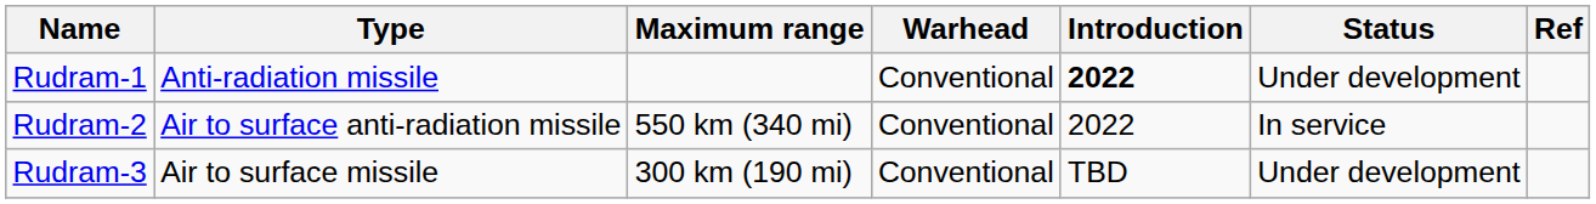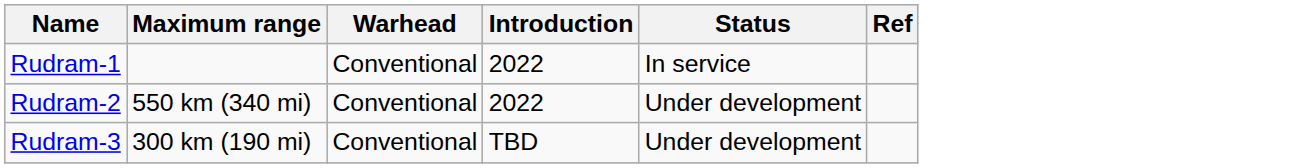- column: Type | Anti-radiation missile | Air to surface anti-radiation missile | Air to surface missile
Rudram-1 | Introduction: bold -> normal
Rudram-1 | Status: Under development -> In service
Rudram-2 | Status: In service -> Under development
